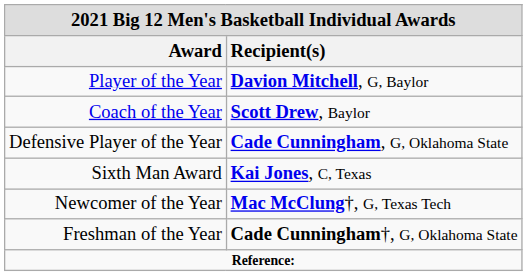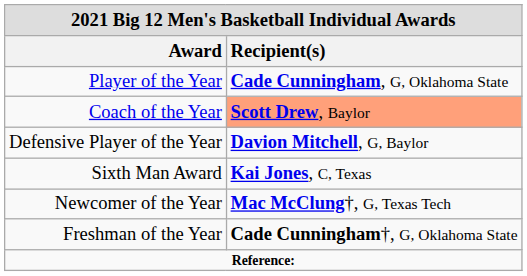Player of the Year | Recipient(s): Davion Mitchell, G, Baylor -> Cade Cunningham, G, Oklahoma State
Coach of the Year | Recipient(s): no background -> lightsalmon background
Defensive Player of the Year | Recipient(s): Cade Cunningham, G, Oklahoma State -> Davion Mitchell, G, Baylor
